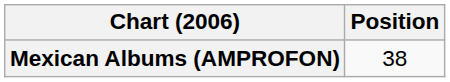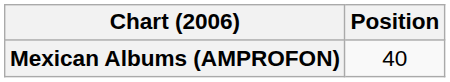Mexican Albums (AMPROFON) | Position: 38 -> 40
